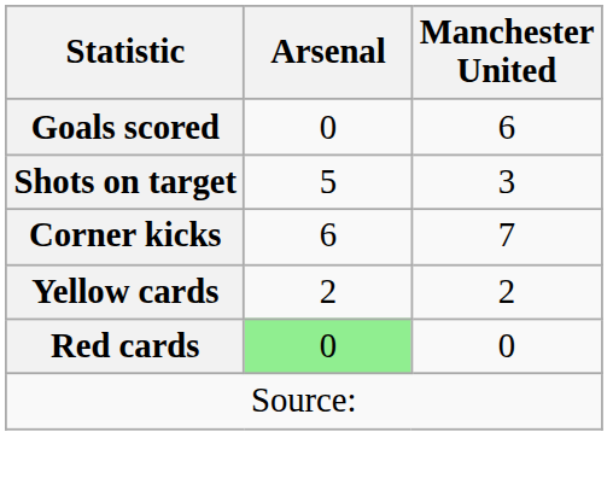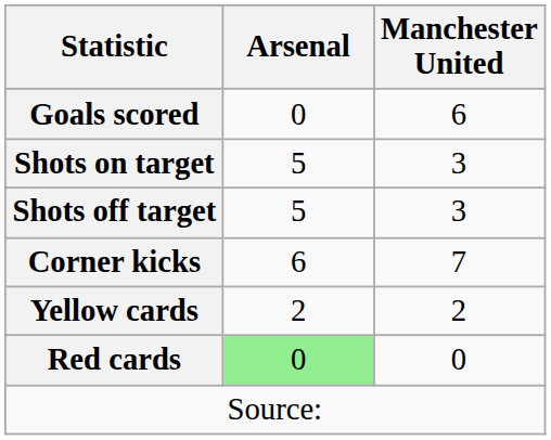+ row: Shots off target | 5 | 3
